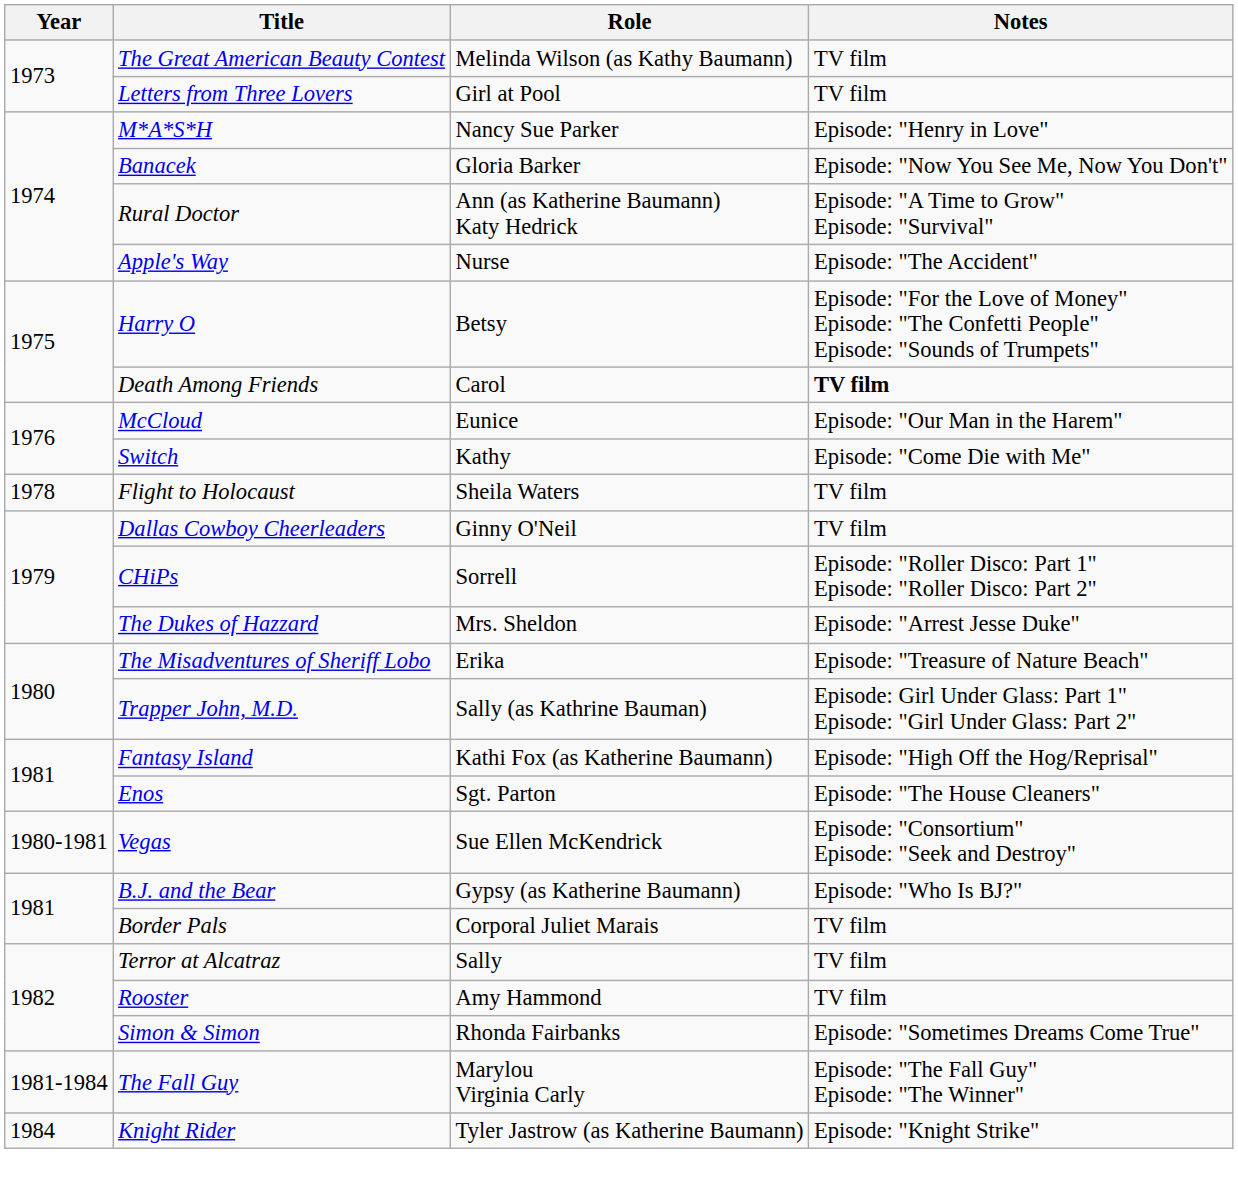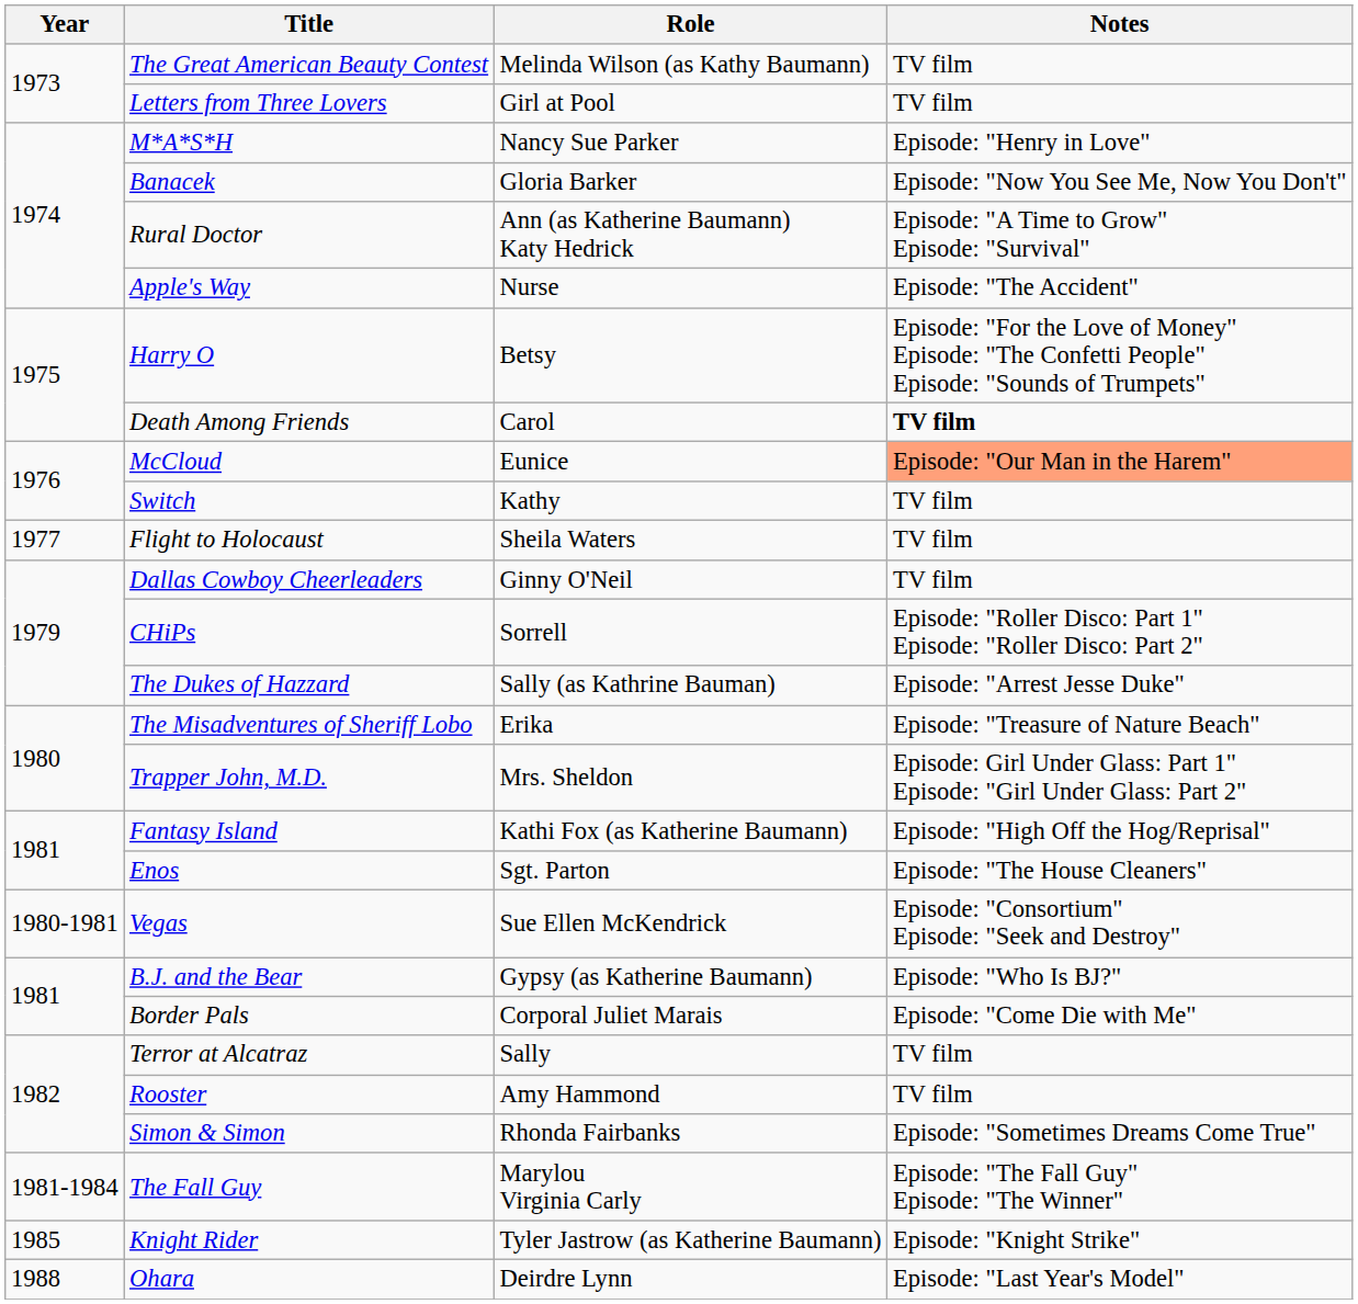McCloud | Notes: no background -> lightsalmon background
Switch | Notes: Episode: "Come Die with Me" -> TV film
Flight to Holocaust | Year: 1978 -> 1977
The Dukes of Hazzard | Role: Mrs. Sheldon -> Sally (as Kathrine Bauman)
Trapper John, M.D. | Role: Sally (as Kathrine Bauman) -> Mrs. Sheldon
Border Pals | Notes: TV film -> Episode: "Come Die with Me"
Knight Rider | Year: 1984 -> 1985
+ row: 1988 | Ohara | Deirdre Lynn | Episode: "Last Year's Model"
